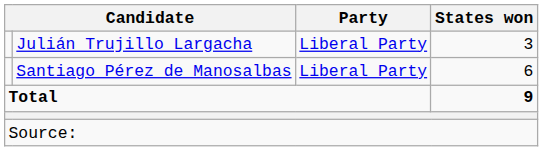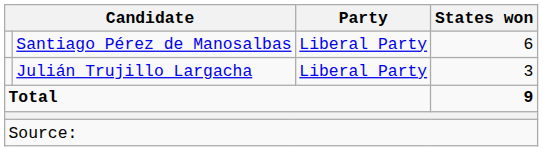rows swapped: Santiago Pérez de Manosalbas <-> Julián Trujillo Largacha
